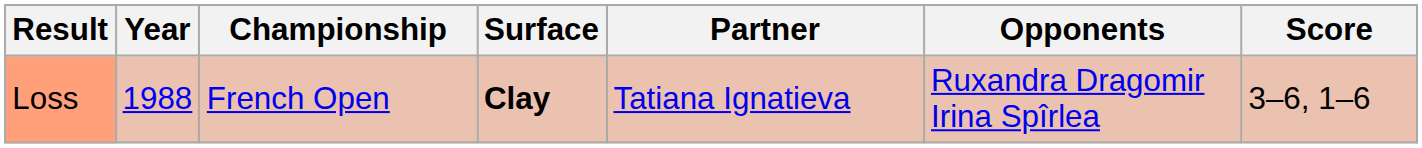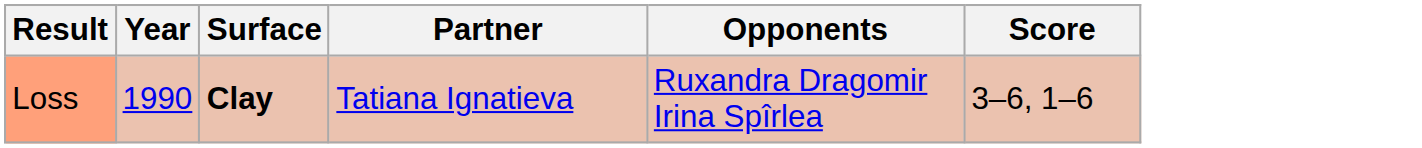- column: Championship | French Open
Loss | Year: 1988 -> 1990
